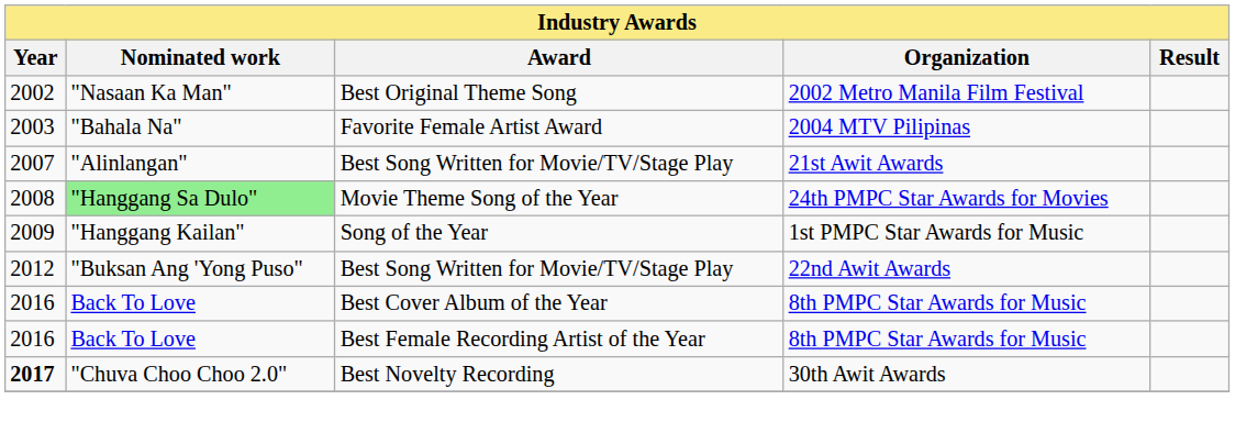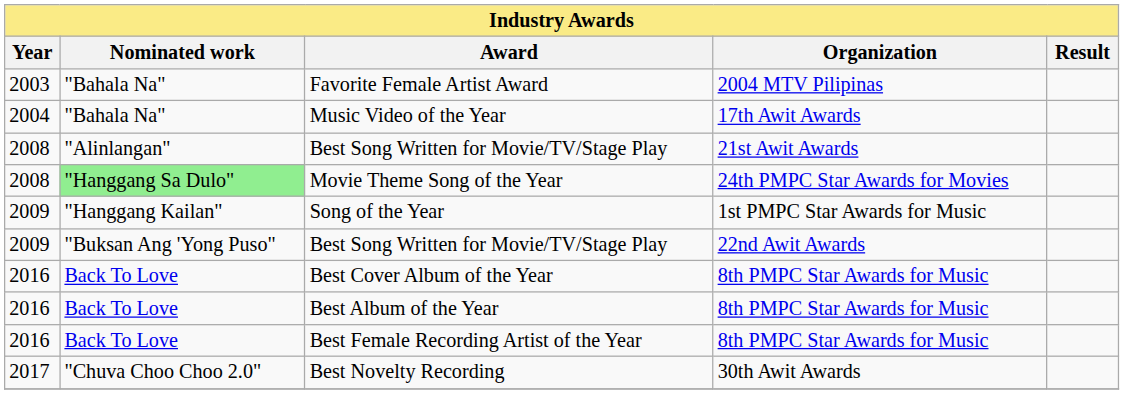- row: 2002 | "Nasaan Ka Man" | Best Original Theme Song | 2002 Metro Manila Film Festival
+ row: 2004 | "Bahala Na" | Music Video of the Year | 17th Awit Awards
Best Song Written for Movie/TV/Stage Play / 21st Awit Awards | Year: 2007 -> 2008
Best Song Written for Movie/TV/Stage Play / 22nd Awit Awards | Year: 2012 -> 2009
+ row: 2016 | Back To Love | Best Album of the Year | 8th PMPC Star Awards for Music
Best Novelty Recording | Year: bold -> normal
